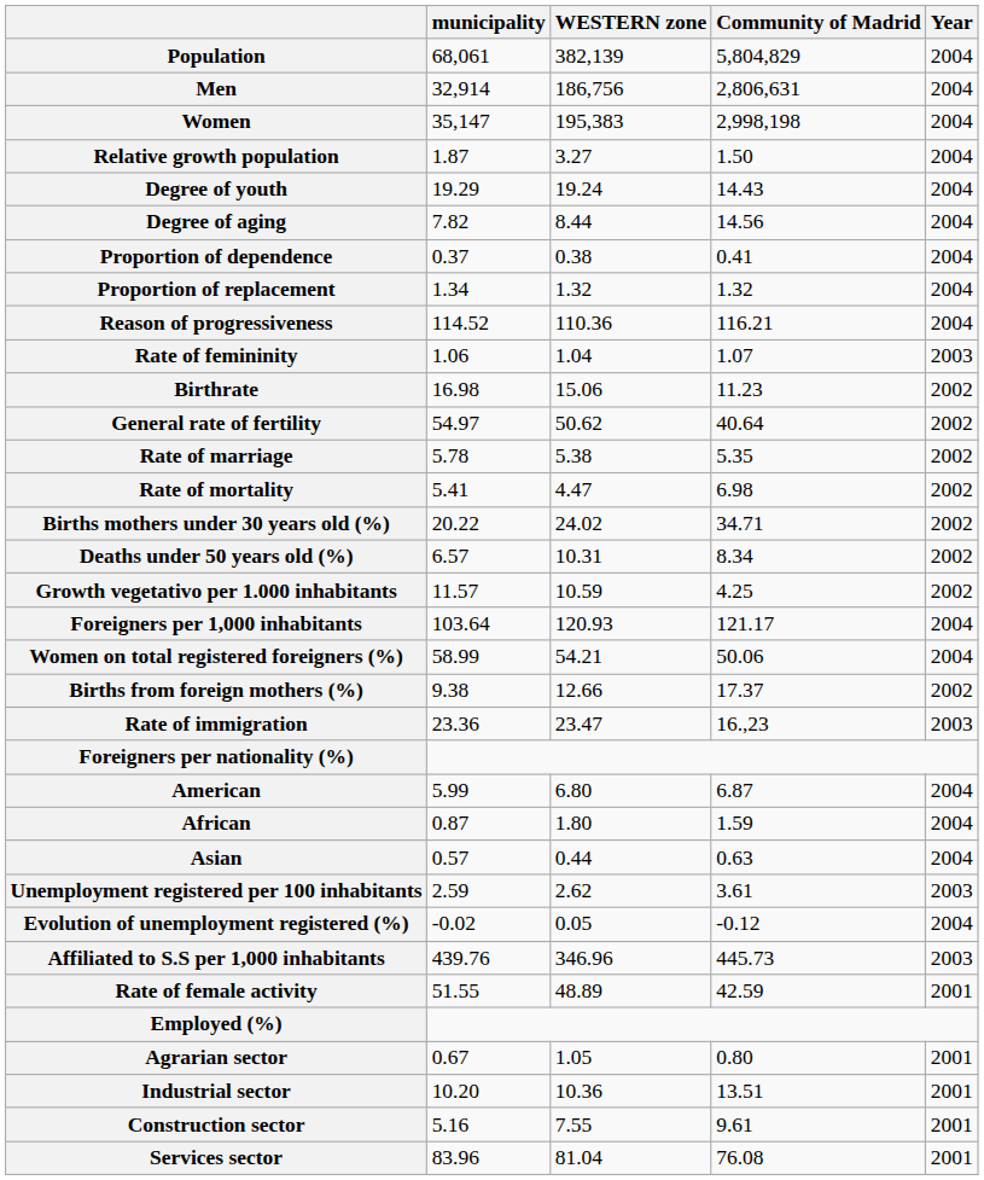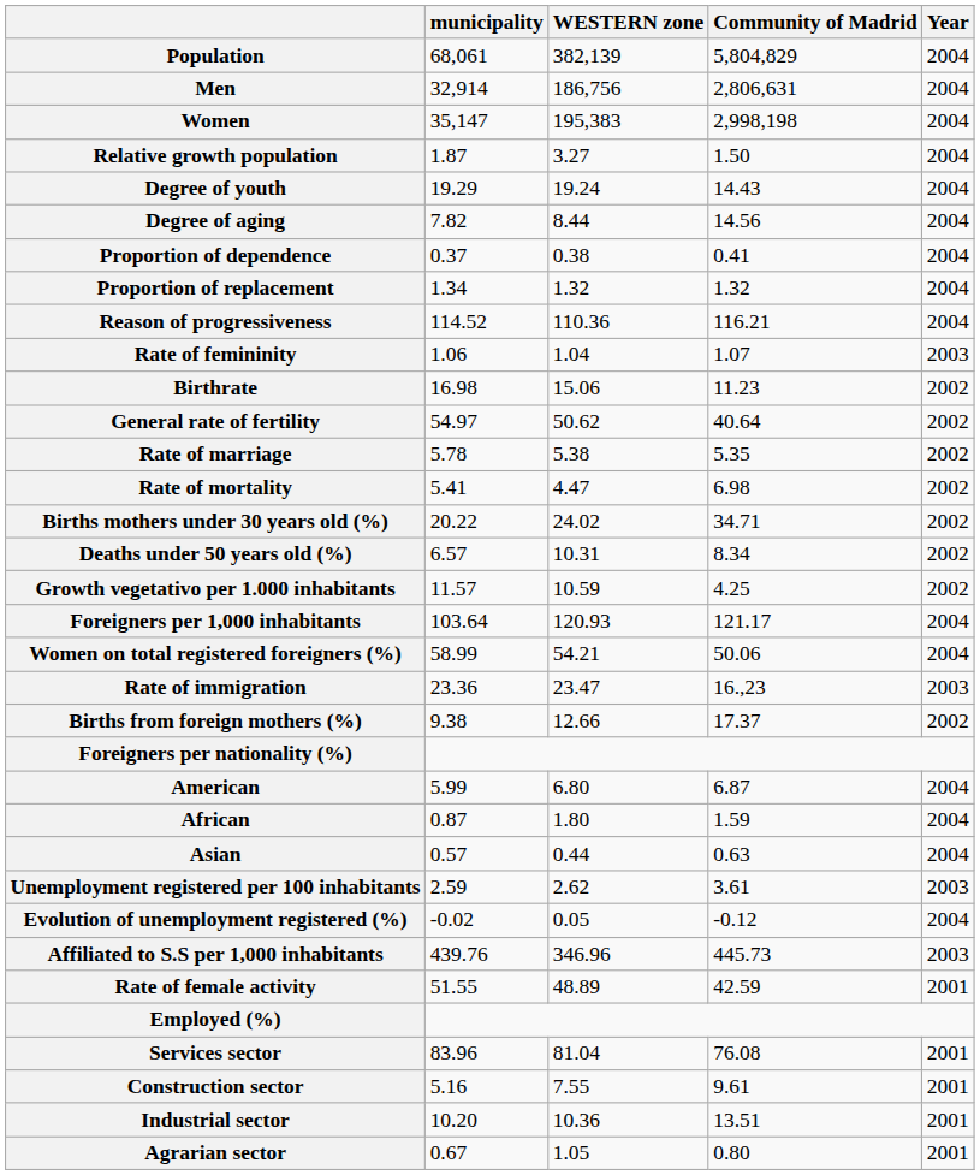rows swapped: Births from foreign mothers (%) <-> Rate of immigration
rows swapped: Agrarian sector <-> Services sector
rows swapped: Industrial sector <-> Construction sector
